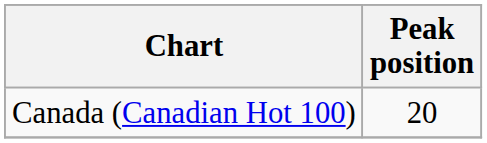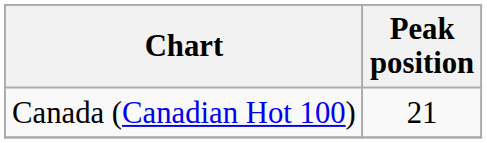Canada (Canadian Hot 100) | Peak position: 20 -> 21
